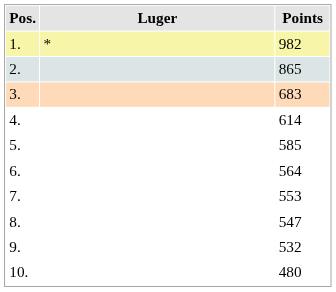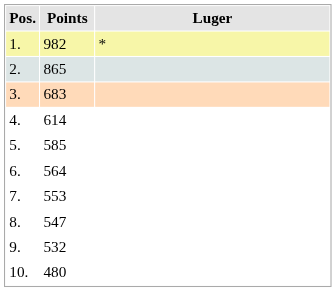columns swapped: Luger <-> Points
